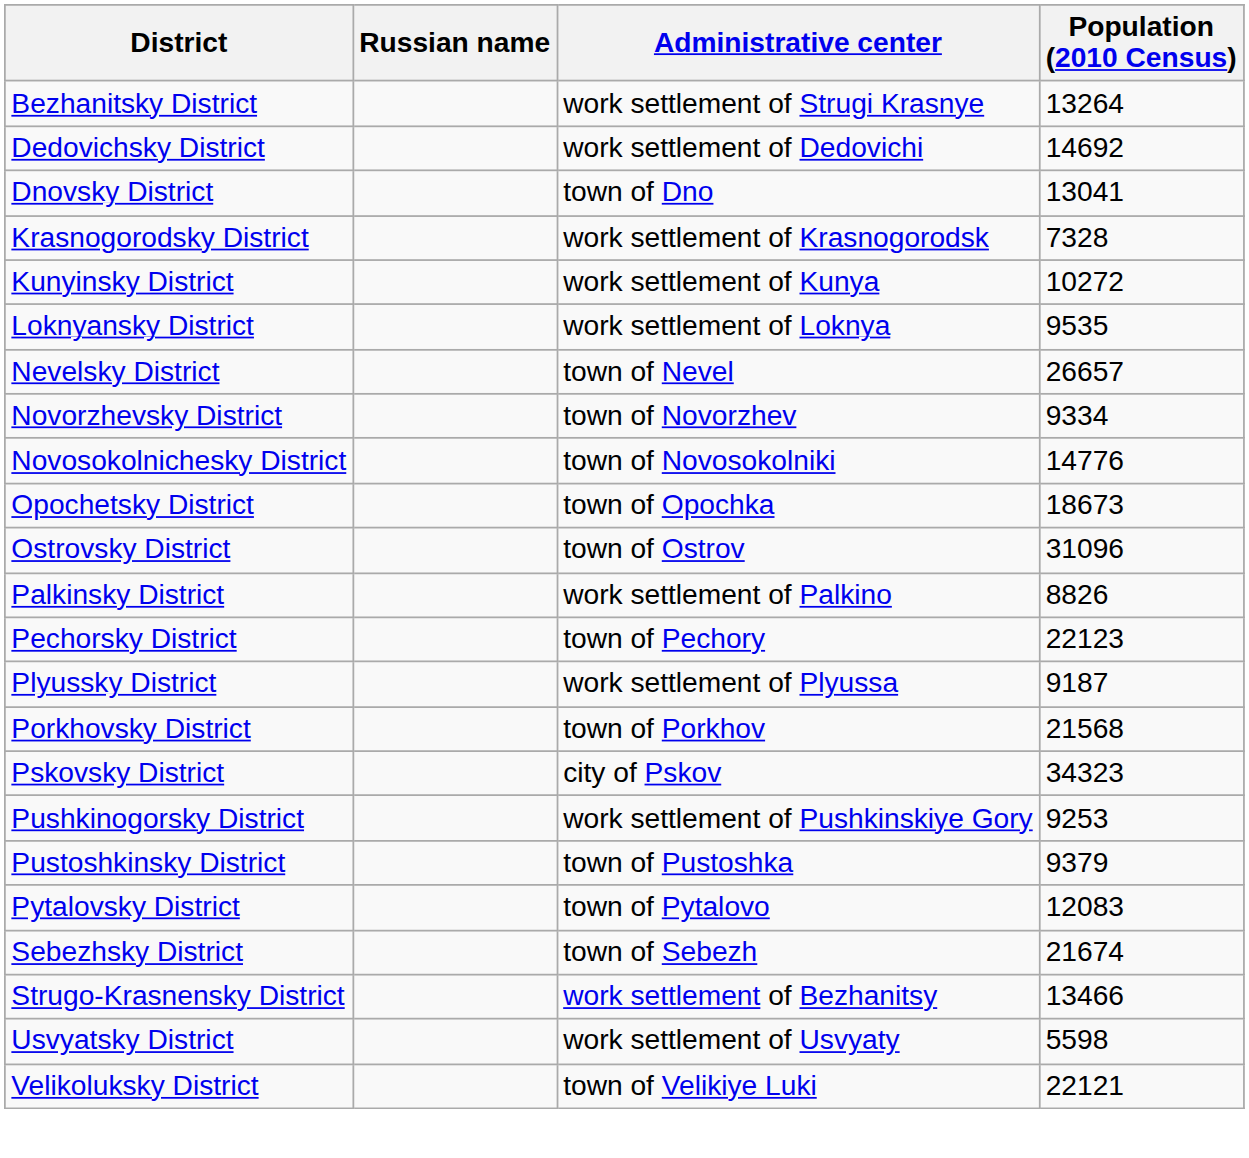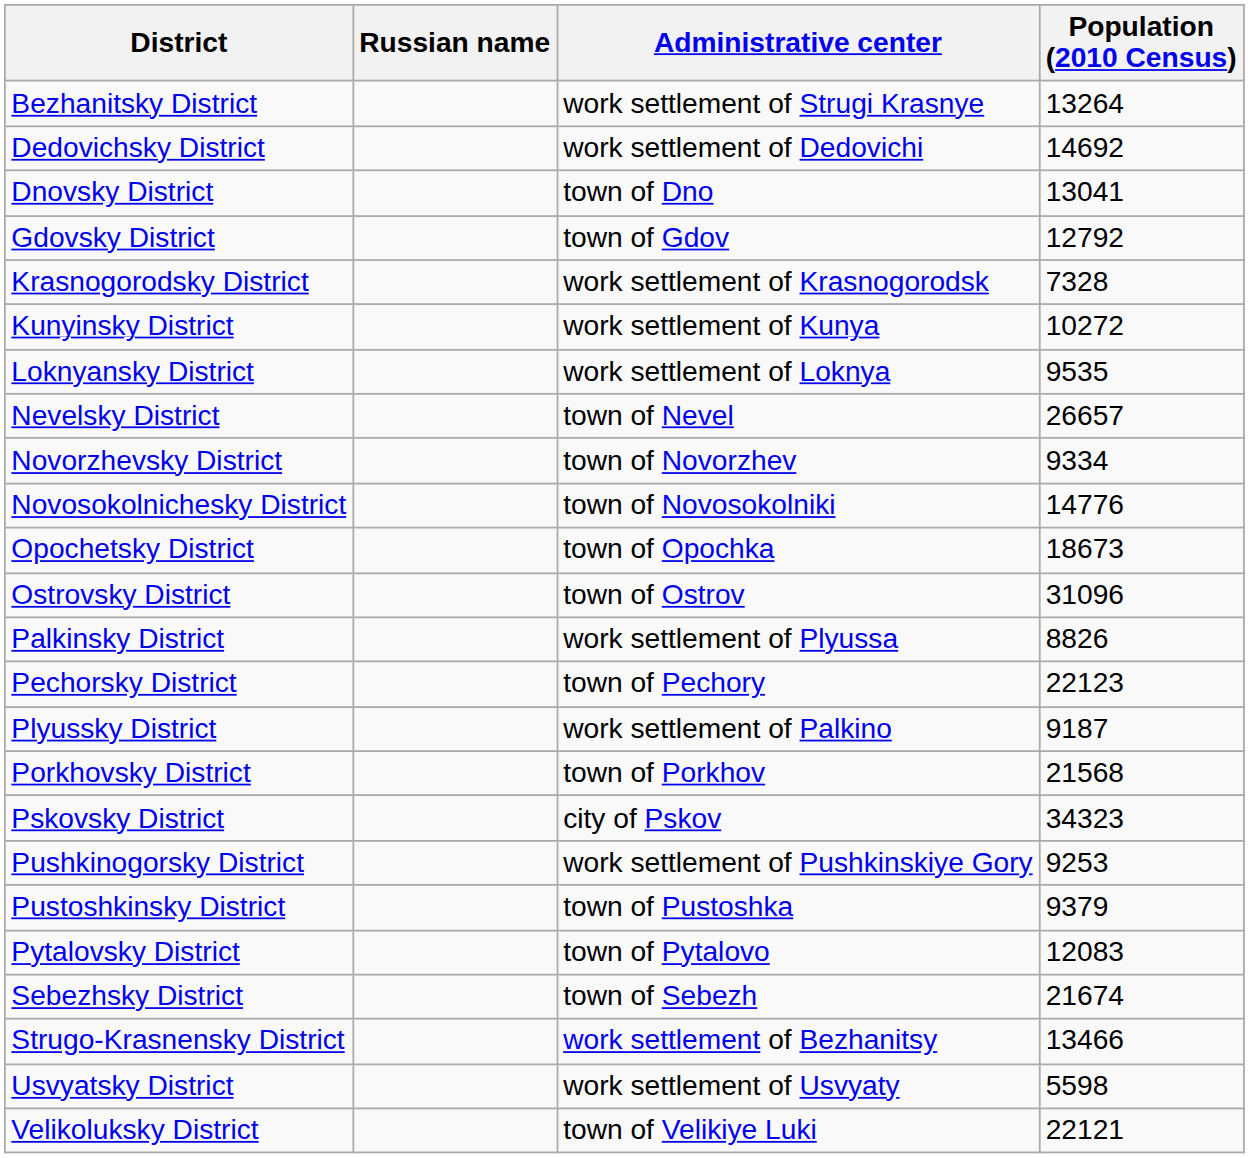+ row: Gdovsky District | town of Gdov | 12792
Palkinsky District | Administrative center: work settlement of Palkino -> work settlement of Plyussa
Plyussky District | Administrative center: work settlement of Plyussa -> work settlement of Palkino
